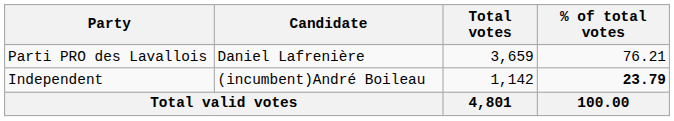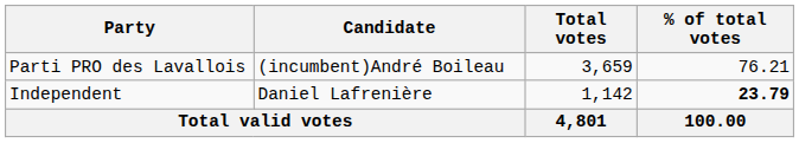Parti PRO des Lavallois | Candidate: Daniel Lafrenière -> (incumbent)André Boileau
Independent | Candidate: (incumbent)André Boileau -> Daniel Lafrenière
